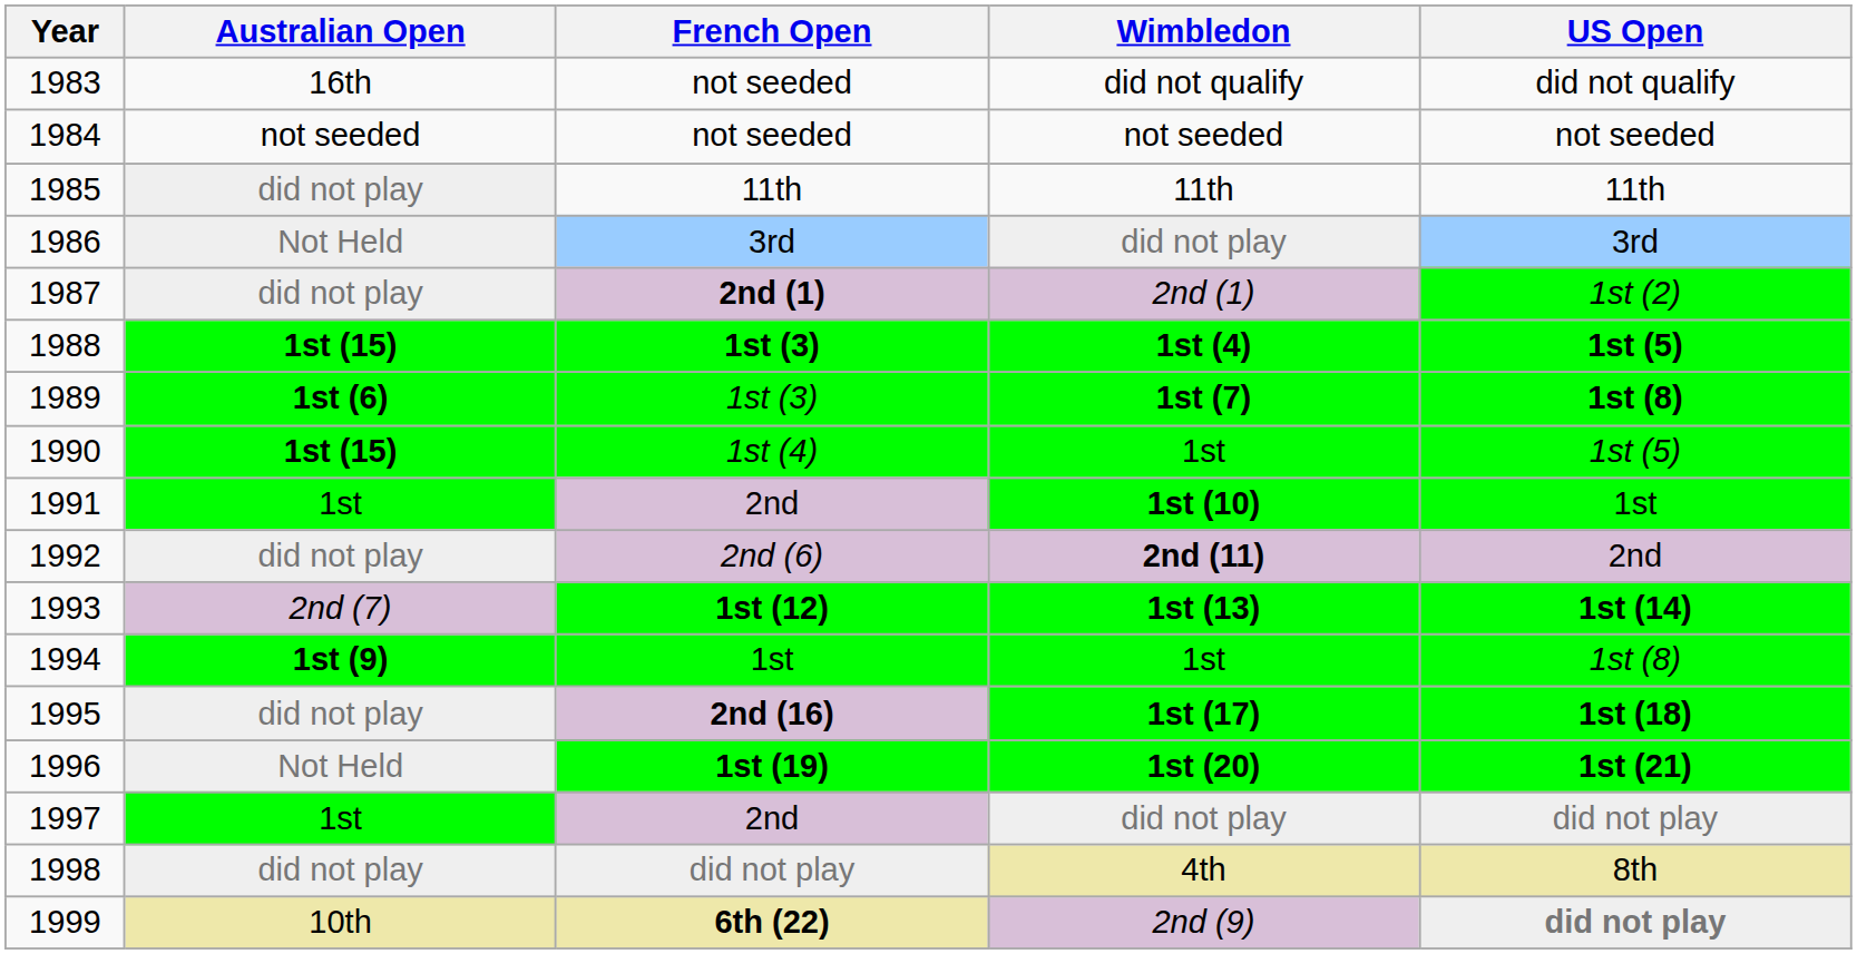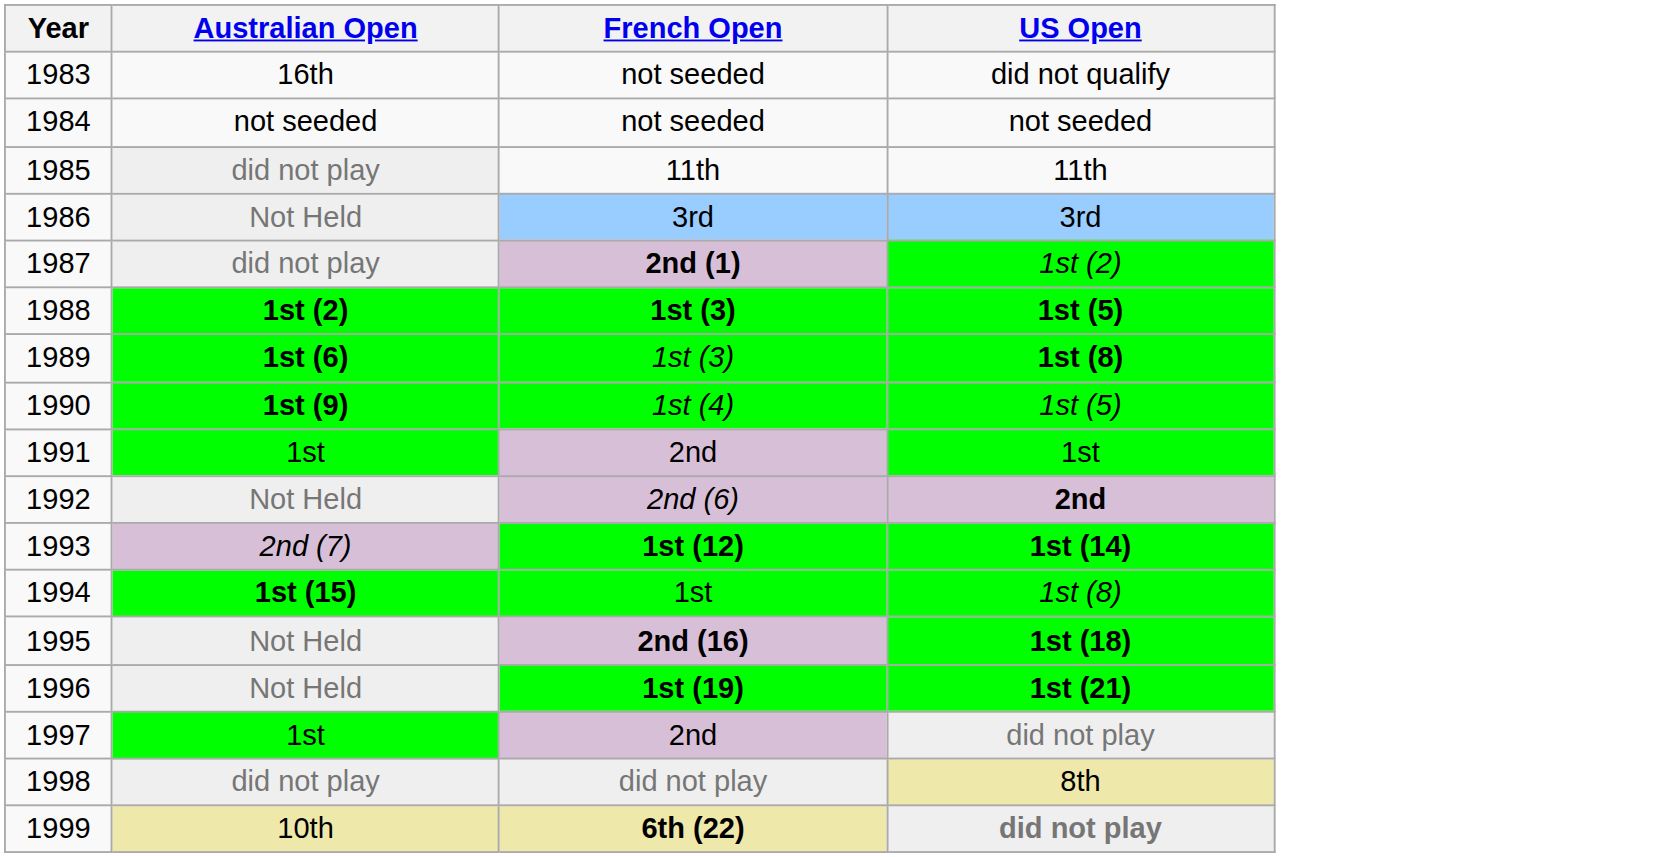- column: Wimbledon | did not qualify | not seeded | 11th | did not play | 2nd (1) | 1st (4) | 1st (7) | 1st | 1st (10) | 2nd (11) | 1st (13) | 1st | 1st (17) | 1st (20) | did not play | 4th | 2nd (9)
1988 | Australian Open: 1st (15) -> 1st (2)
1990 | Australian Open: 1st (15) -> 1st (9)
1992 | Australian Open: did not play -> Not Held
1992 | US Open: normal -> bold
1994 | Australian Open: 1st (9) -> 1st (15)
1995 | Australian Open: did not play -> Not Held
